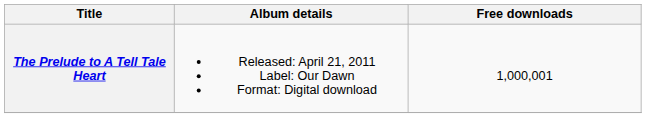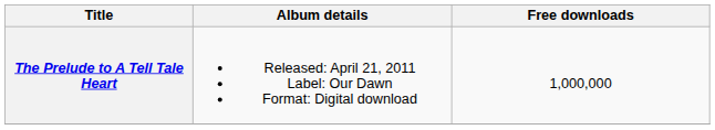The Prelude to A Tell Tale Heart | Free downloads: 1,000,001 -> 1,000,000
